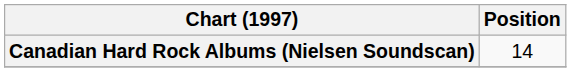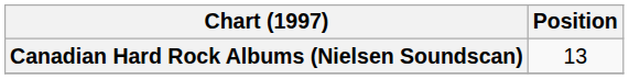Canadian Hard Rock Albums (Nielsen Soundscan) | Position: 14 -> 13
